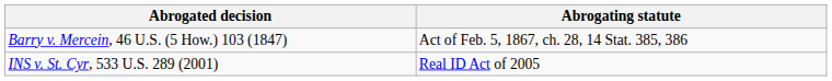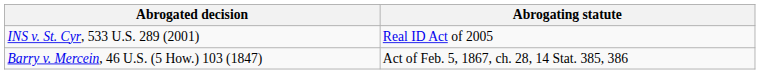rows swapped: Barry v. Mercein, 46 U.S. (5 How.) 103 (1847) <-> INS v. St. Cyr, 533 U.S. 289 (2001)
